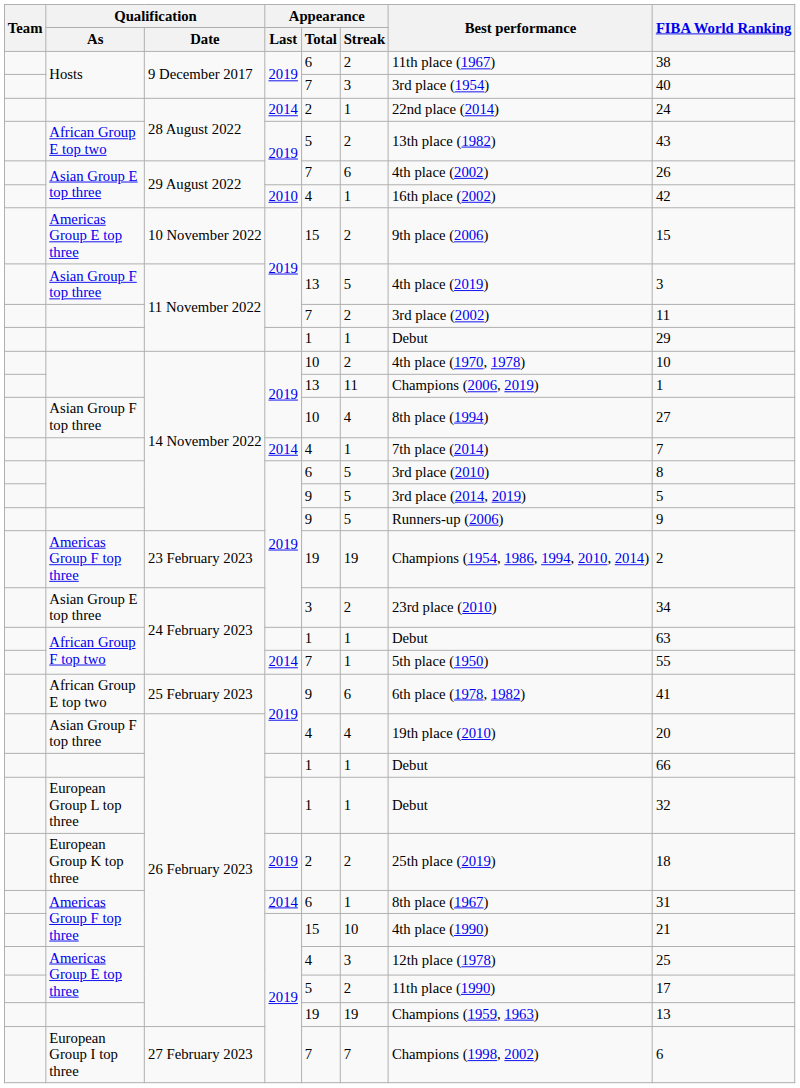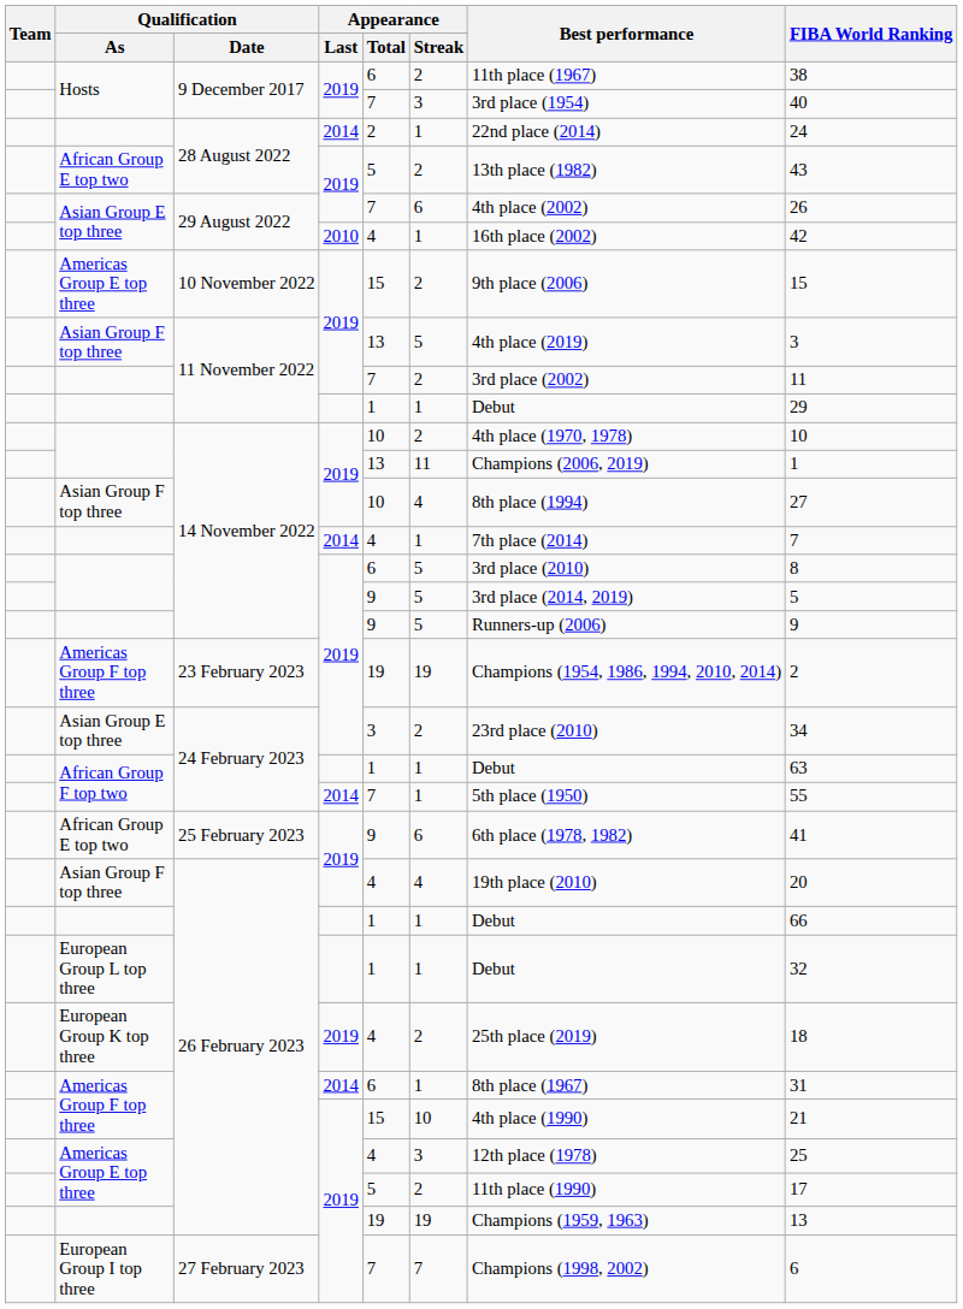European Group K top three | Appearance / Total: 2 -> 4
